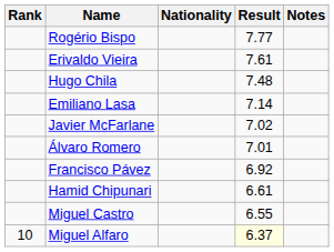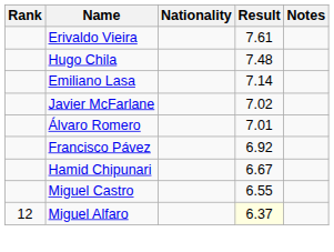- row: Rogério Bispo | 7.77
Hamid Chipunari | Result: 6.61 -> 6.67
Miguel Alfaro | Rank: 10 -> 12
